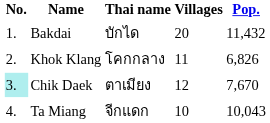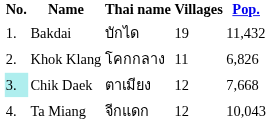Bakdai | Villages: 20 -> 19
Chik Daek | Pop.: 7,670 -> 7,668
Ta Miang | Villages: 10 -> 12
